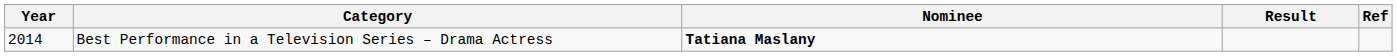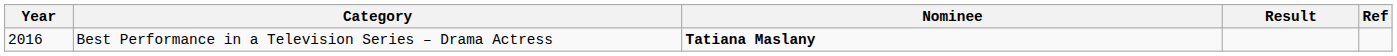Best Performance in a Television Series – Drama Actress | Year: 2014 -> 2016
